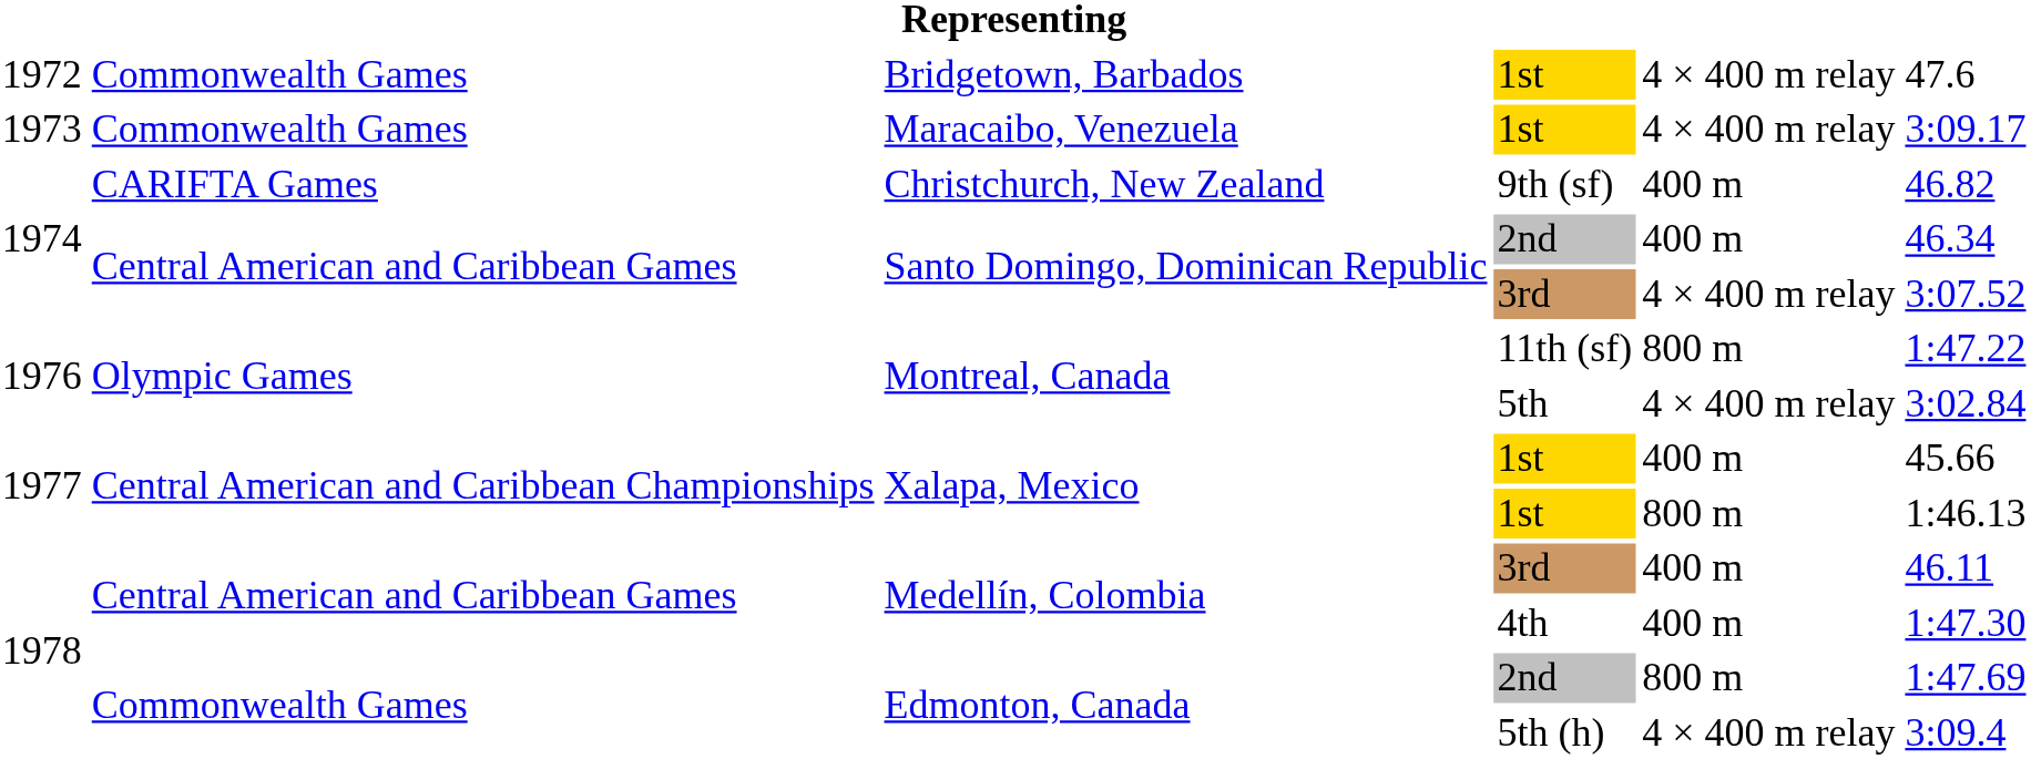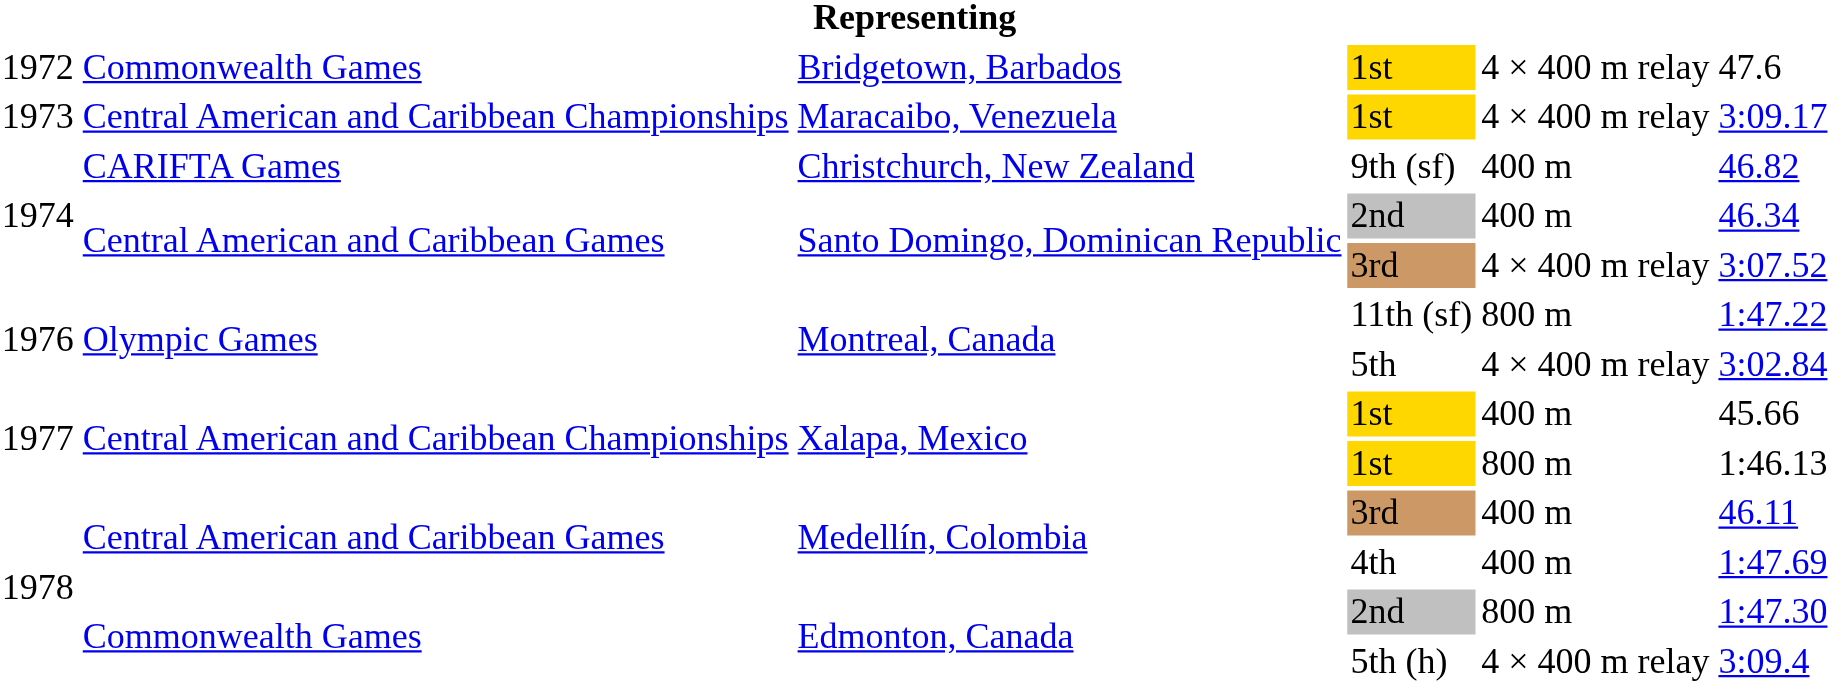Maracaibo, Venezuela | column 2: Commonwealth Games -> Central American and Caribbean Championships
Medellín, Colombia / 4th | column 6: 1:47.30 -> 1:47.69
Edmonton, Canada / 2nd | column 6: 1:47.69 -> 1:47.30
